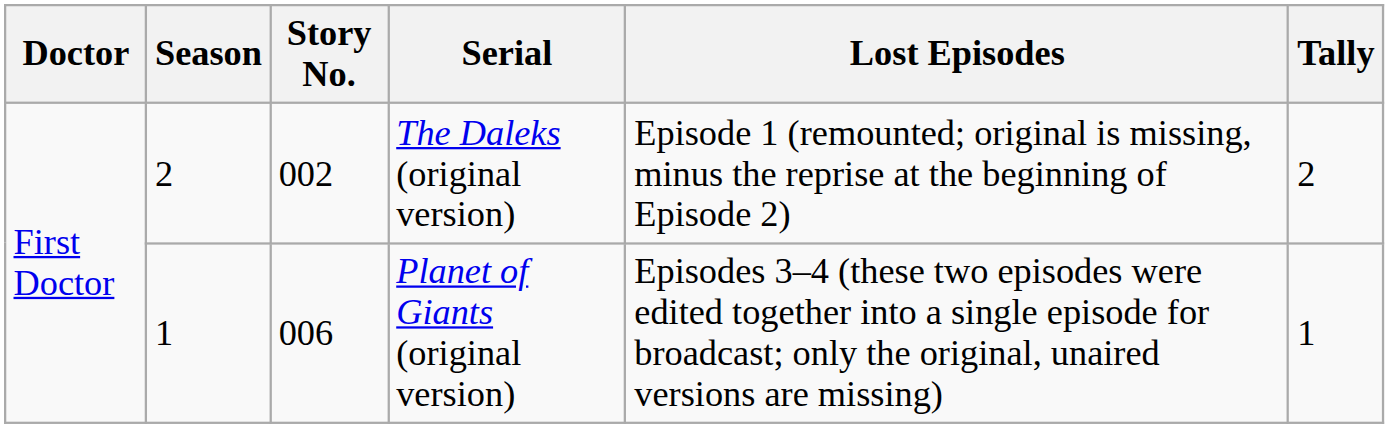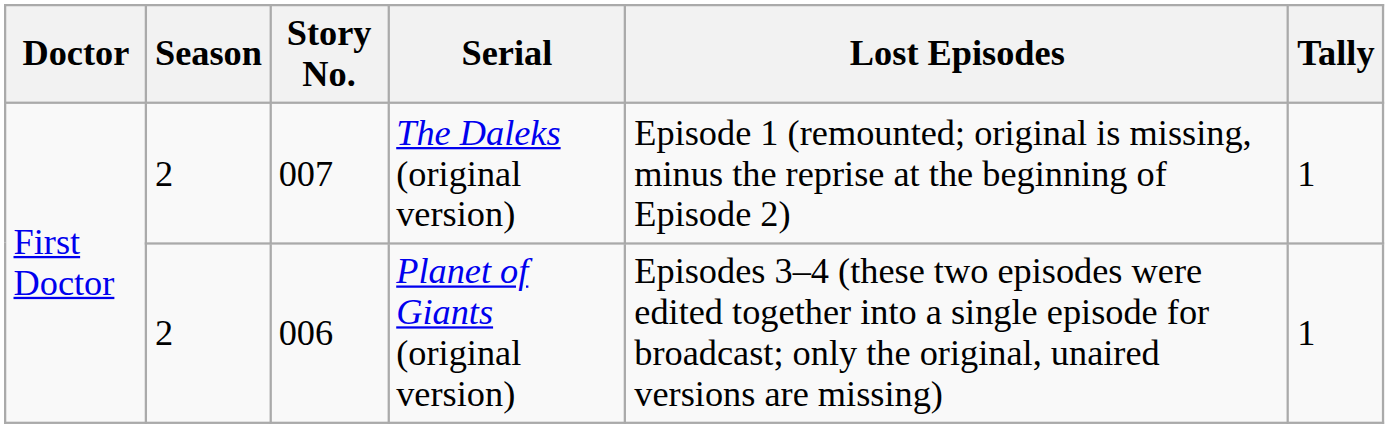The Daleks (original version) | Story No.: 002 -> 007
The Daleks (original version) | Tally: 2 -> 1
Planet of Giants (original version) | Season: 1 -> 2
